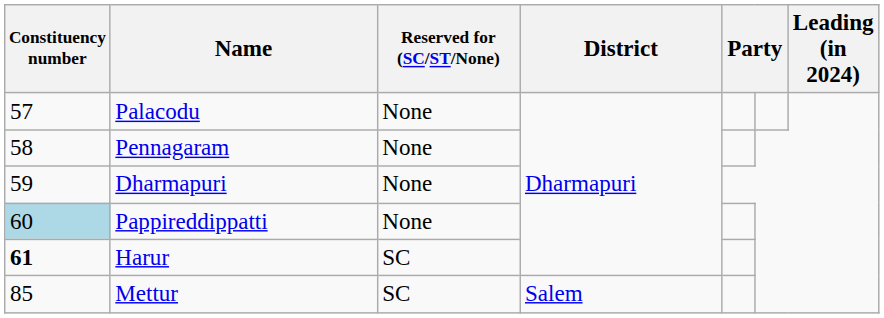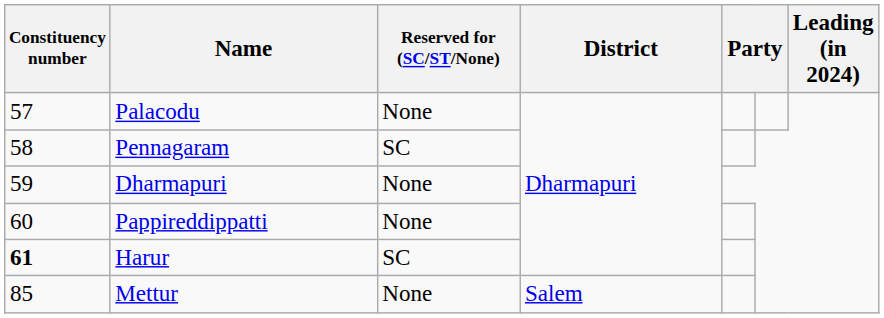Pennagaram | Reserved for (SC/ST/None): None -> SC
Pappireddippatti | Constituency number: lightblue background -> no background
Mettur | Reserved for (SC/ST/None): SC -> None
